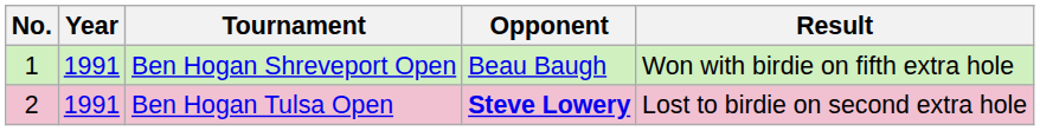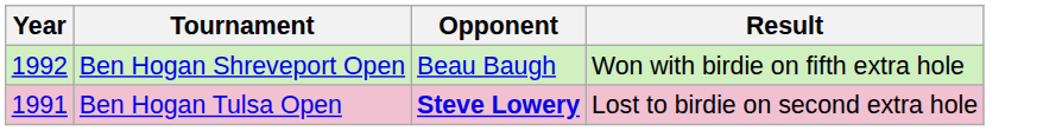- column: No. | 1 | 2
Ben Hogan Shreveport Open | Year: 1991 -> 1992
